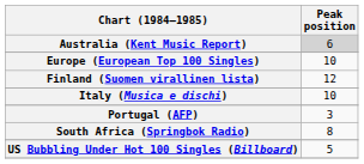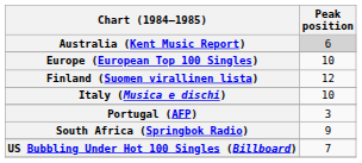South Africa (Springbok Radio) | Peak position: 8 -> 9
US Bubbling Under Hot 100 Singles (Billboard) | Peak position: 5 -> 7
